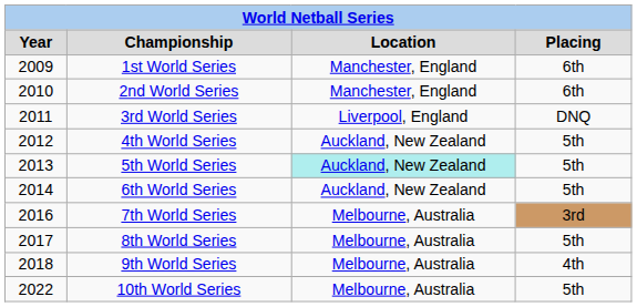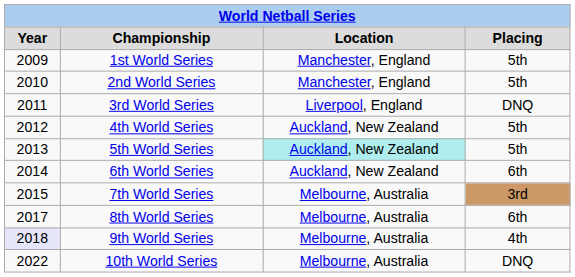1st World Series | Placing: 6th -> 5th
2nd World Series | Placing: 6th -> 5th
6th World Series | Placing: 5th -> 6th
7th World Series | Year: 2016 -> 2015
8th World Series | Placing: 5th -> 6th
9th World Series | Year: no background -> lavender background
10th World Series | Placing: 5th -> DNQ
